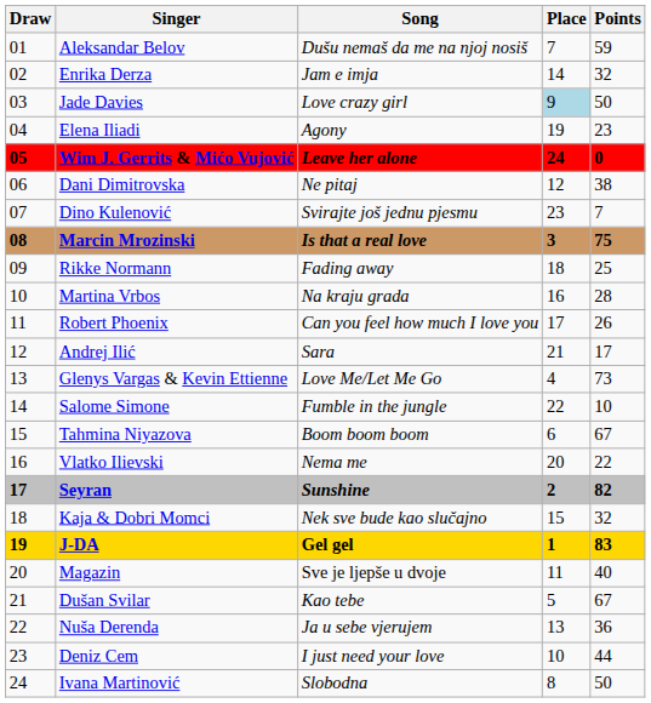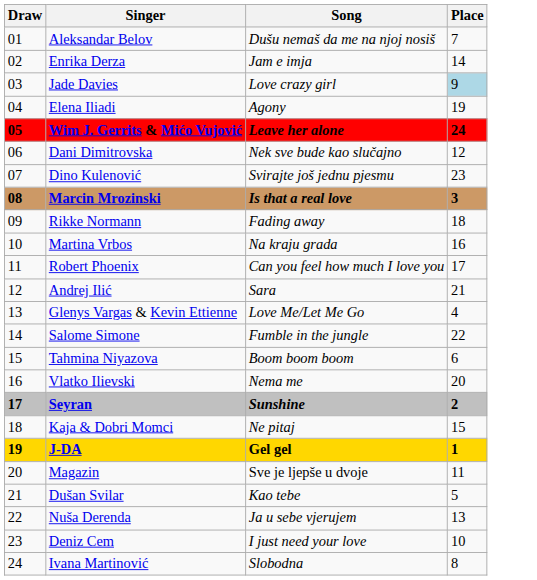- column: Points | 59 | 32 | 50 | 23 | 0 | 38 | 7 | 75 | 25 | 28 | 26 | 17 | 73 | 10 | 67 | 22 | 82 | 32 | 83 | 40 | 67 | 36 | 44 | 50
Dani Dimitrovska | Song: Ne pitaj -> Nek sve bude kao slučajno
Kaja & Dobri Momci | Song: Nek sve bude kao slučajno -> Ne pitaj
